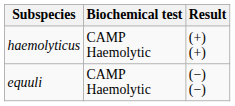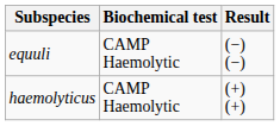rows swapped: equuli <-> haemolyticus
